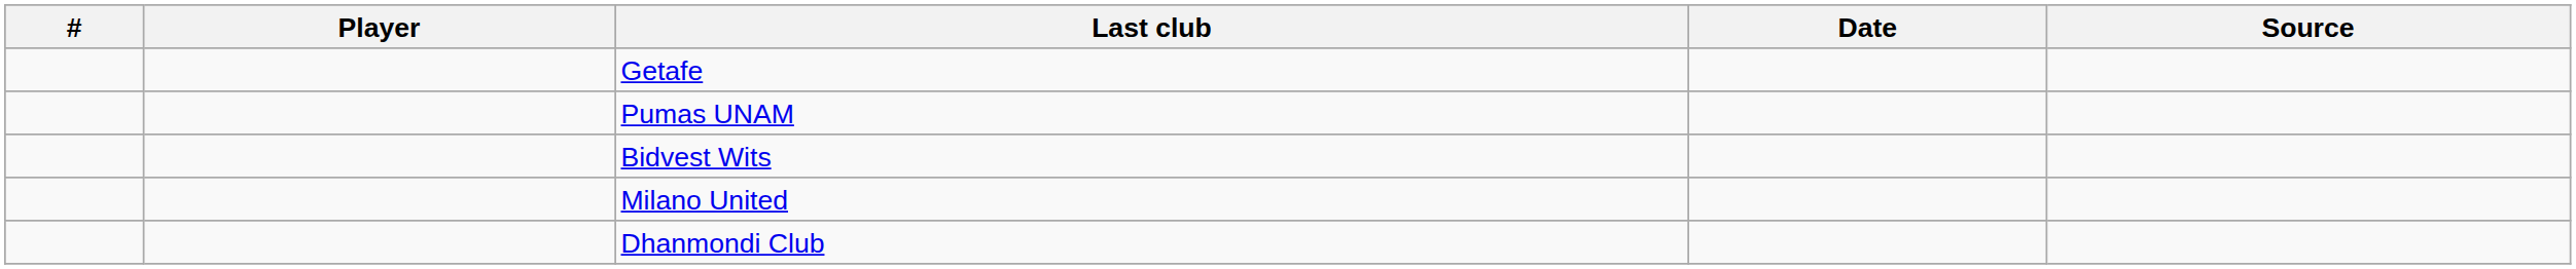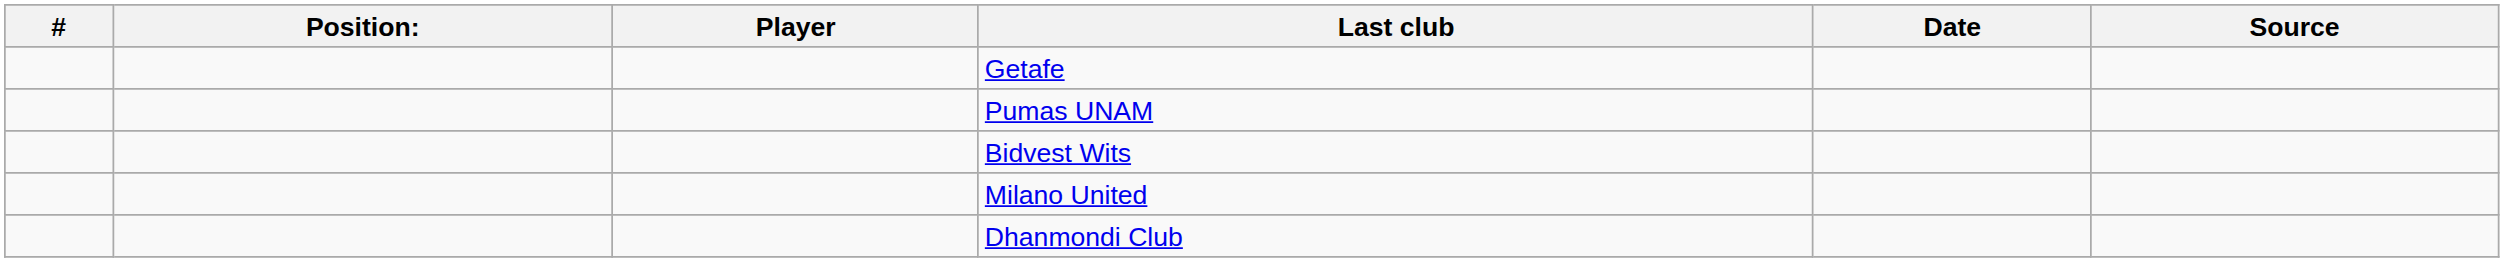+ column: Position:
